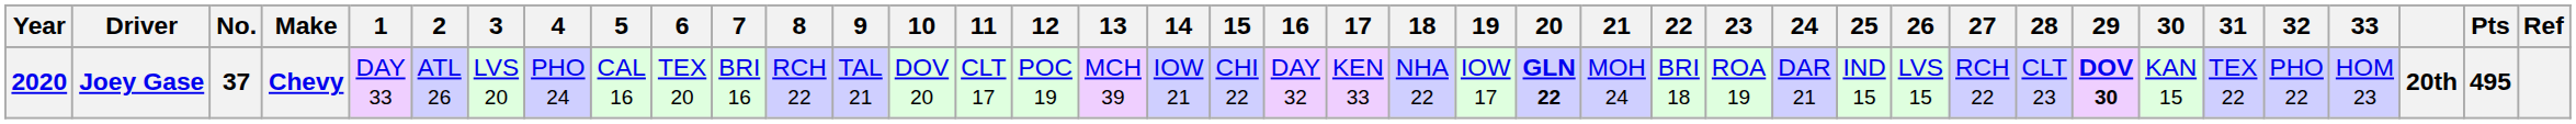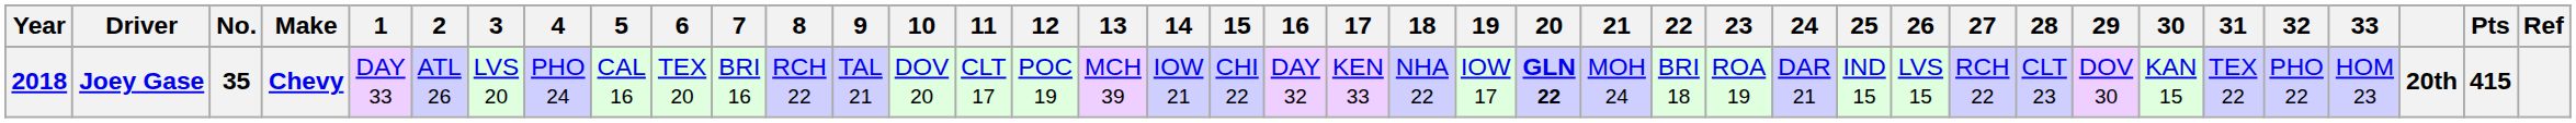Joey Gase | Year: 2020 -> 2018
Joey Gase | No.: 37 -> 35
Joey Gase | 29: bold -> normal
Joey Gase | Pts: 495 -> 415
